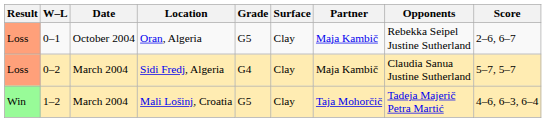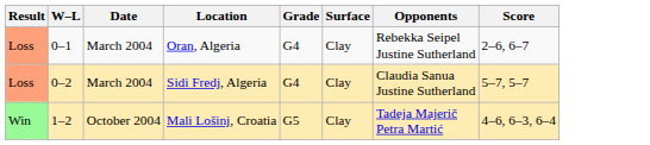- column: Partner | Maja Kambič | Maja Kambič | Taja Mohorčič
Oran, Algeria | Date: October 2004 -> March 2004
Oran, Algeria | Grade: G5 -> G4
Mali Lošinj, Croatia | Date: March 2004 -> October 2004
